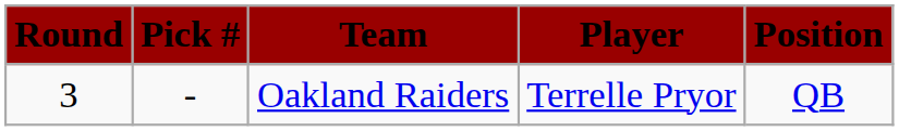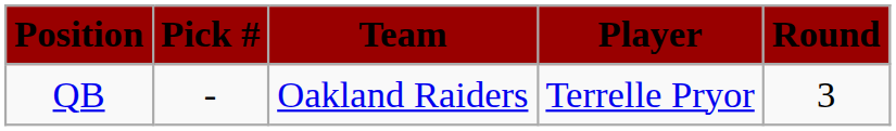columns swapped: Round <-> Position
